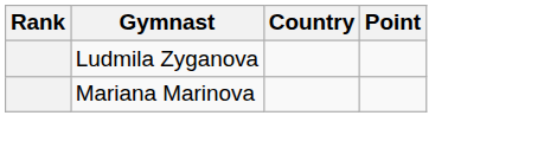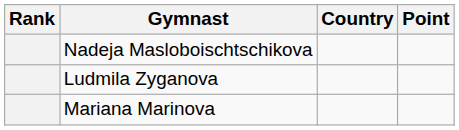+ row: Nadeja Masloboischtschikova
